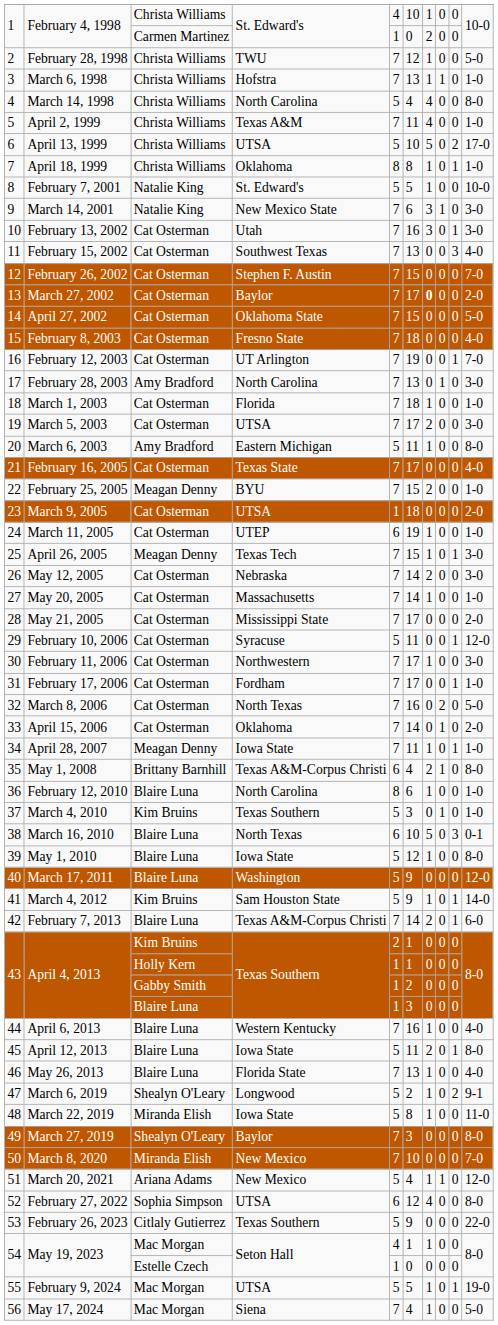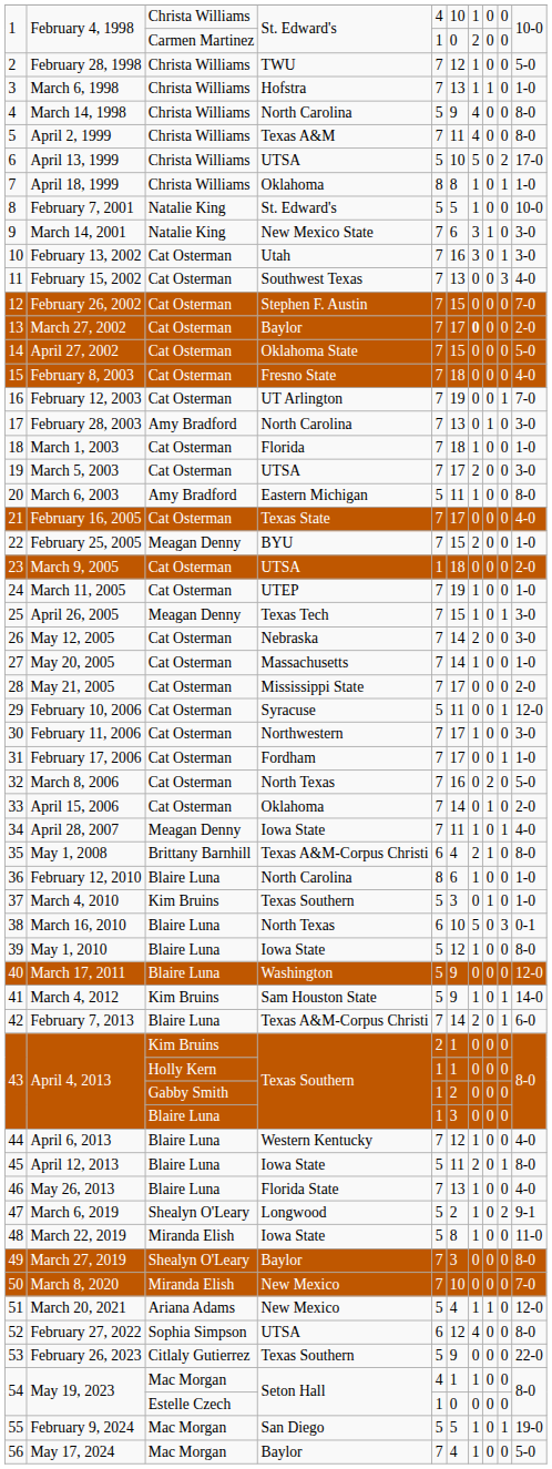March 14, 1998 | column 6: 4 -> 9
April 2, 1999 | column 10: 1-0 -> 8-0
March 11, 2005 | column 5: 6 -> 7
April 28, 2007 | column 10: 1-0 -> 4-0
April 6, 2013 | column 6: 16 -> 12
February 9, 2024 | column 4: UTSA -> San Diego
May 17, 2024 | column 4: Siena -> Baylor
